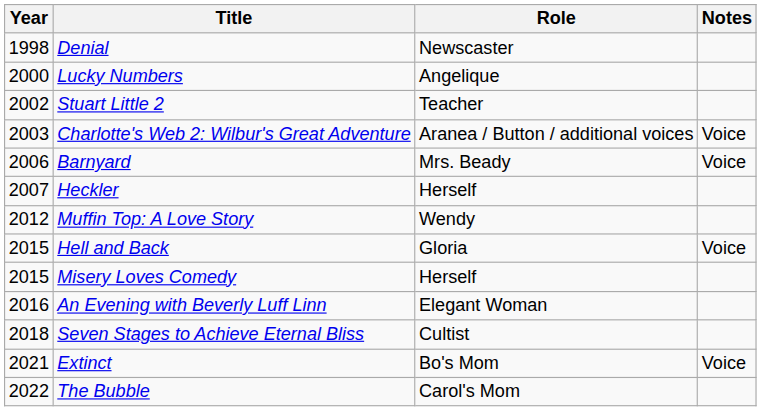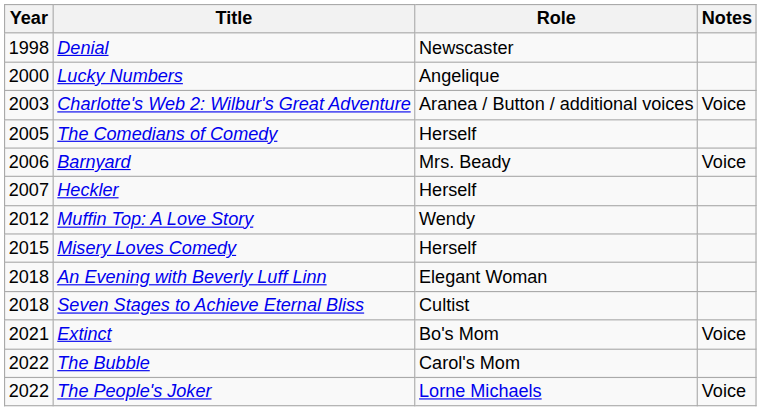- row: 2002 | Stuart Little 2 | Teacher
+ row: 2005 | The Comedians of Comedy | Herself
- row: 2015 | Hell and Back | Gloria | Voice
An Evening with Beverly Luff Linn | Year: 2016 -> 2018
+ row: 2022 | The People's Joker | Lorne Michaels | Voice
